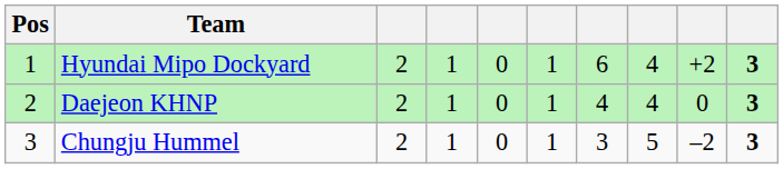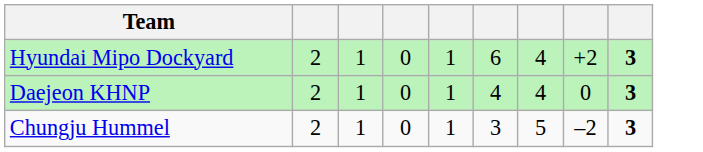- column: Pos | 1 | 2 | 3
